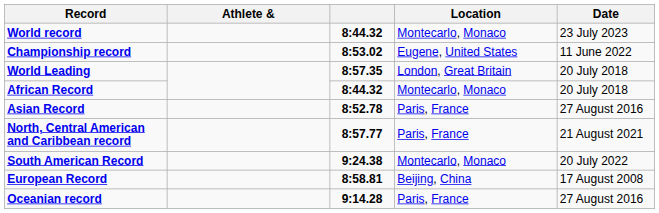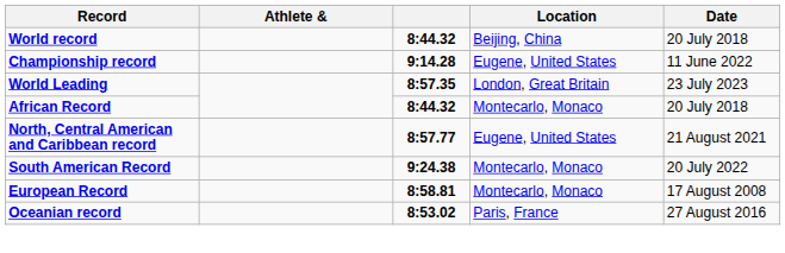World record | Location: Montecarlo, Monaco -> Beijing, China
World record | Date: 23 July 2023 -> 20 July 2018
Championship record | column 3: 8:53.02 -> 9:14.28
World Leading | Date: 20 July 2018 -> 23 July 2023
- row: Asian Record | 8:52.78 | Paris, France | 27 August 2016
North, Central American and Caribbean record | Location: Paris, France -> Eugene, United States
European Record | Location: Beijing, China -> Montecarlo, Monaco
Oceanian record | column 3: 9:14.28 -> 8:53.02
